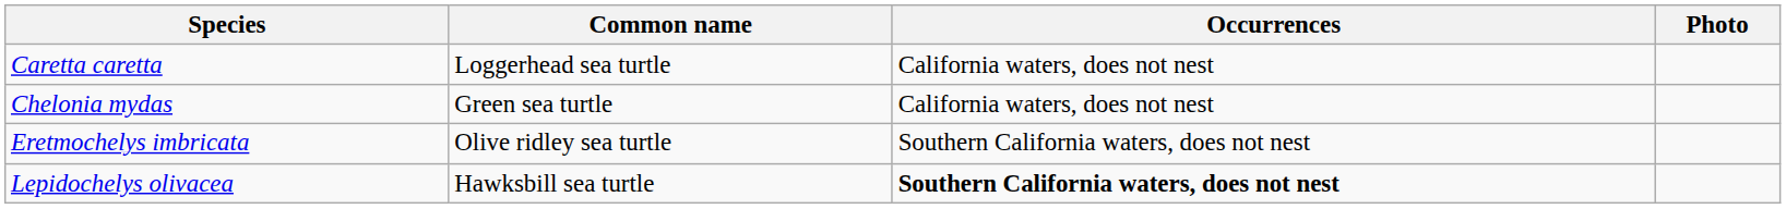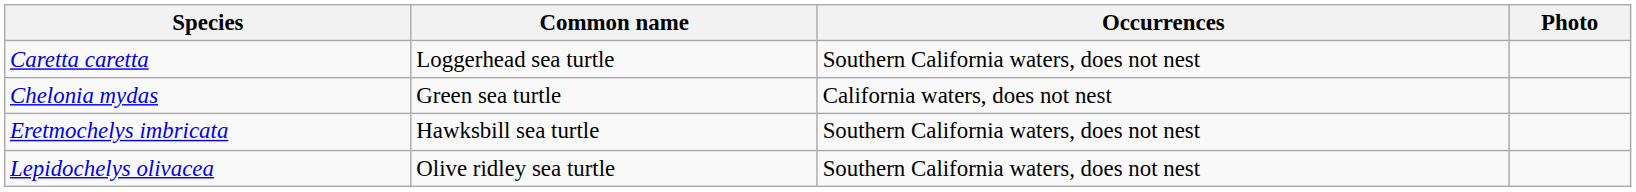Caretta caretta | Occurrences: California waters, does not nest -> Southern California waters, does not nest
Eretmochelys imbricata | Common name: Olive ridley sea turtle -> Hawksbill sea turtle
Lepidochelys olivacea | Common name: Hawksbill sea turtle -> Olive ridley sea turtle
Lepidochelys olivacea | Occurrences: bold -> normal
